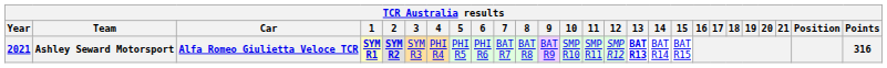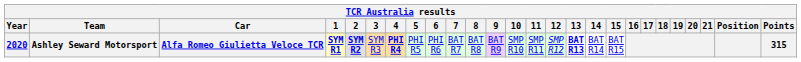Ashley Seward Motorsport | Year: 2021 -> 2020
Ashley Seward Motorsport | 4: normal -> bold
Ashley Seward Motorsport | Points: 316 -> 315
